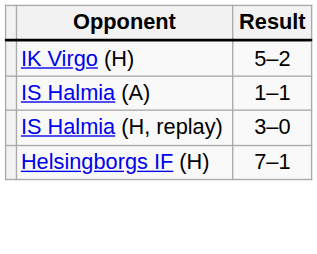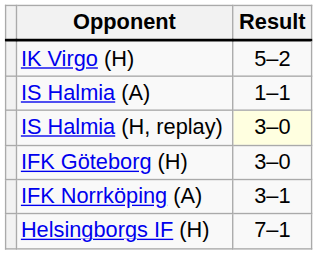IS Halmia (H, replay) | Result: no background -> lightyellow background
+ row: IFK Göteborg (H) | 3–0
+ row: IFK Norrköping (A) | 3–1
